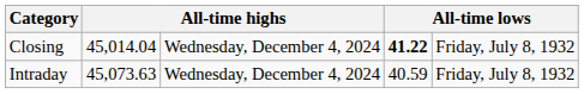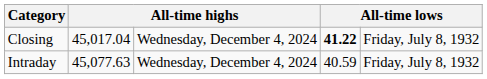Closing | column 2: 45,014.04 -> 45,017.04
Intraday | column 2: 45,073.63 -> 45,077.63
